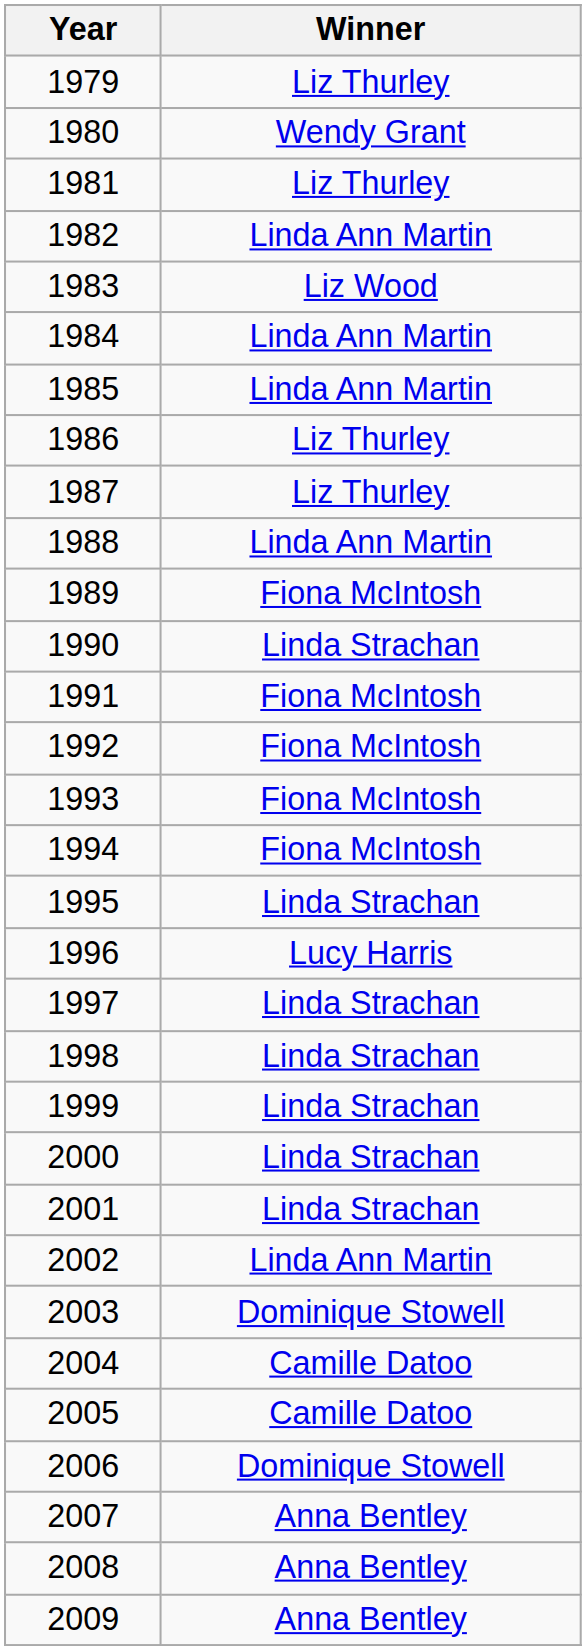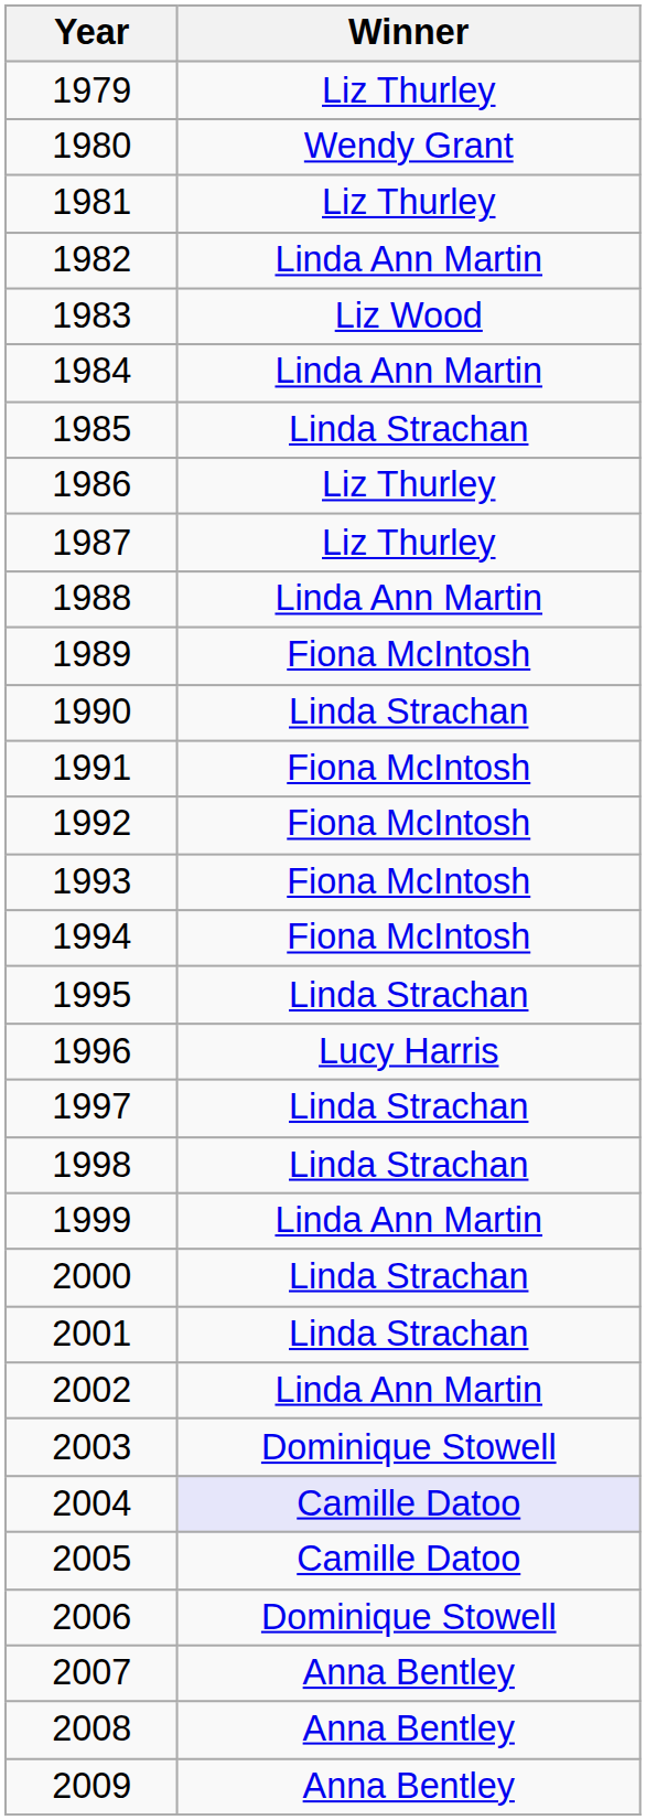1985 | Winner: Linda Ann Martin -> Linda Strachan
1999 | Winner: Linda Strachan -> Linda Ann Martin
2004 | Winner: no background -> lavender background
